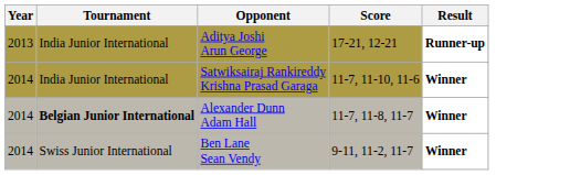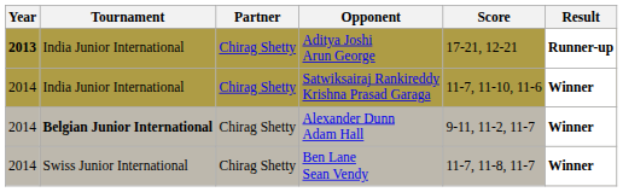+ column: Partner | Chirag Shetty | Chirag Shetty | Chirag Shetty | Chirag Shetty
Aditya Joshi Arun George | Year: normal -> bold
Alexander Dunn Adam Hall | Score: 11-7, 11-8, 11-7 -> 9-11, 11-2, 11-7
Ben Lane Sean Vendy | Score: 9-11, 11-2, 11-7 -> 11-7, 11-8, 11-7
